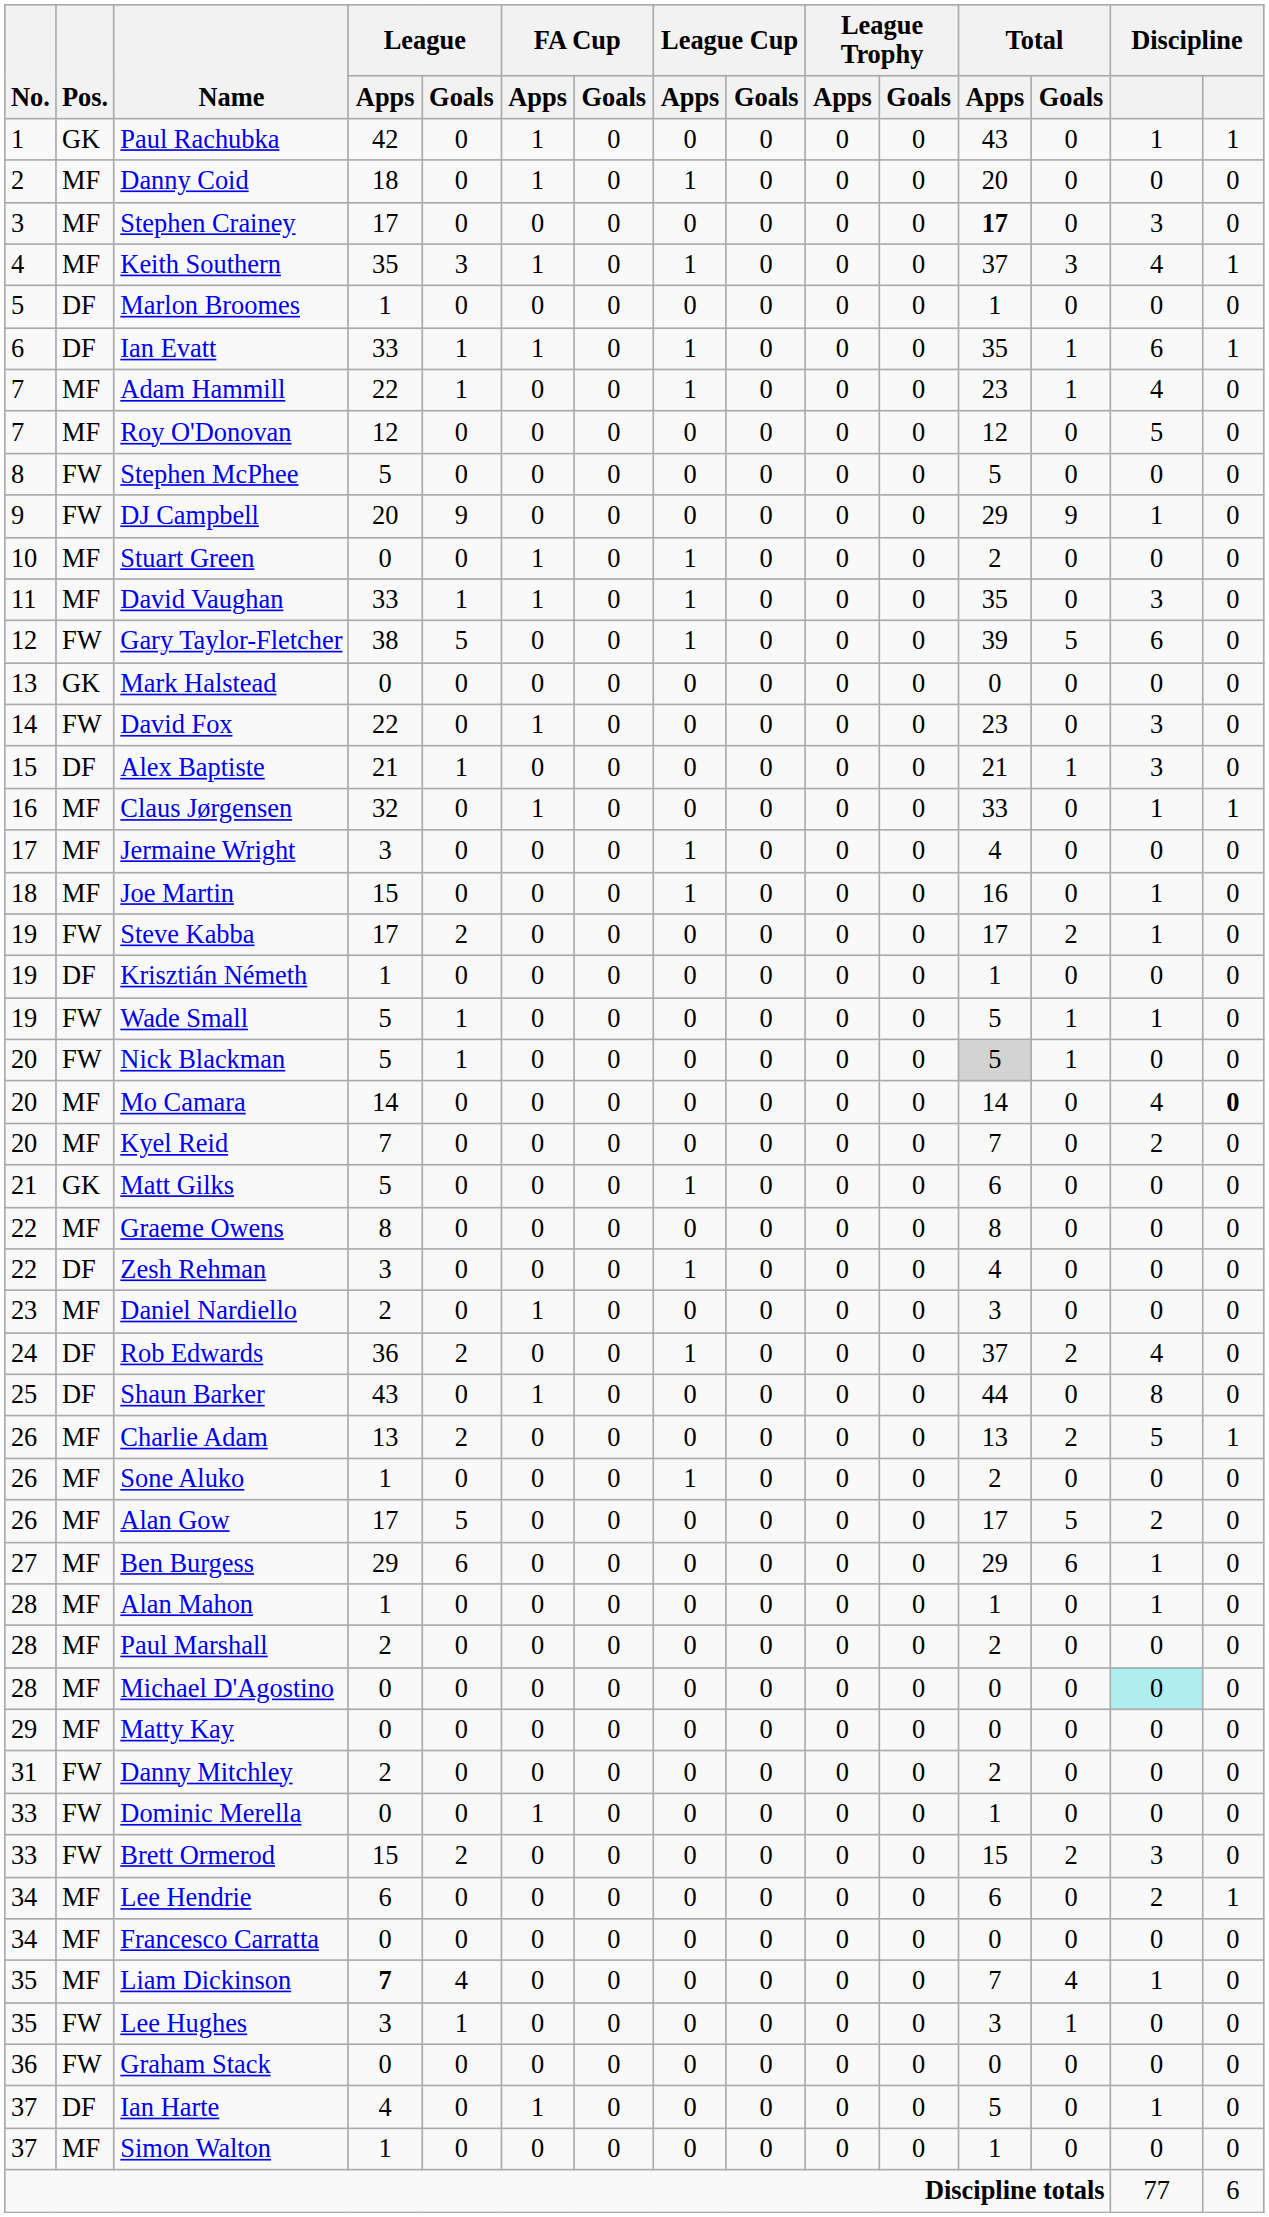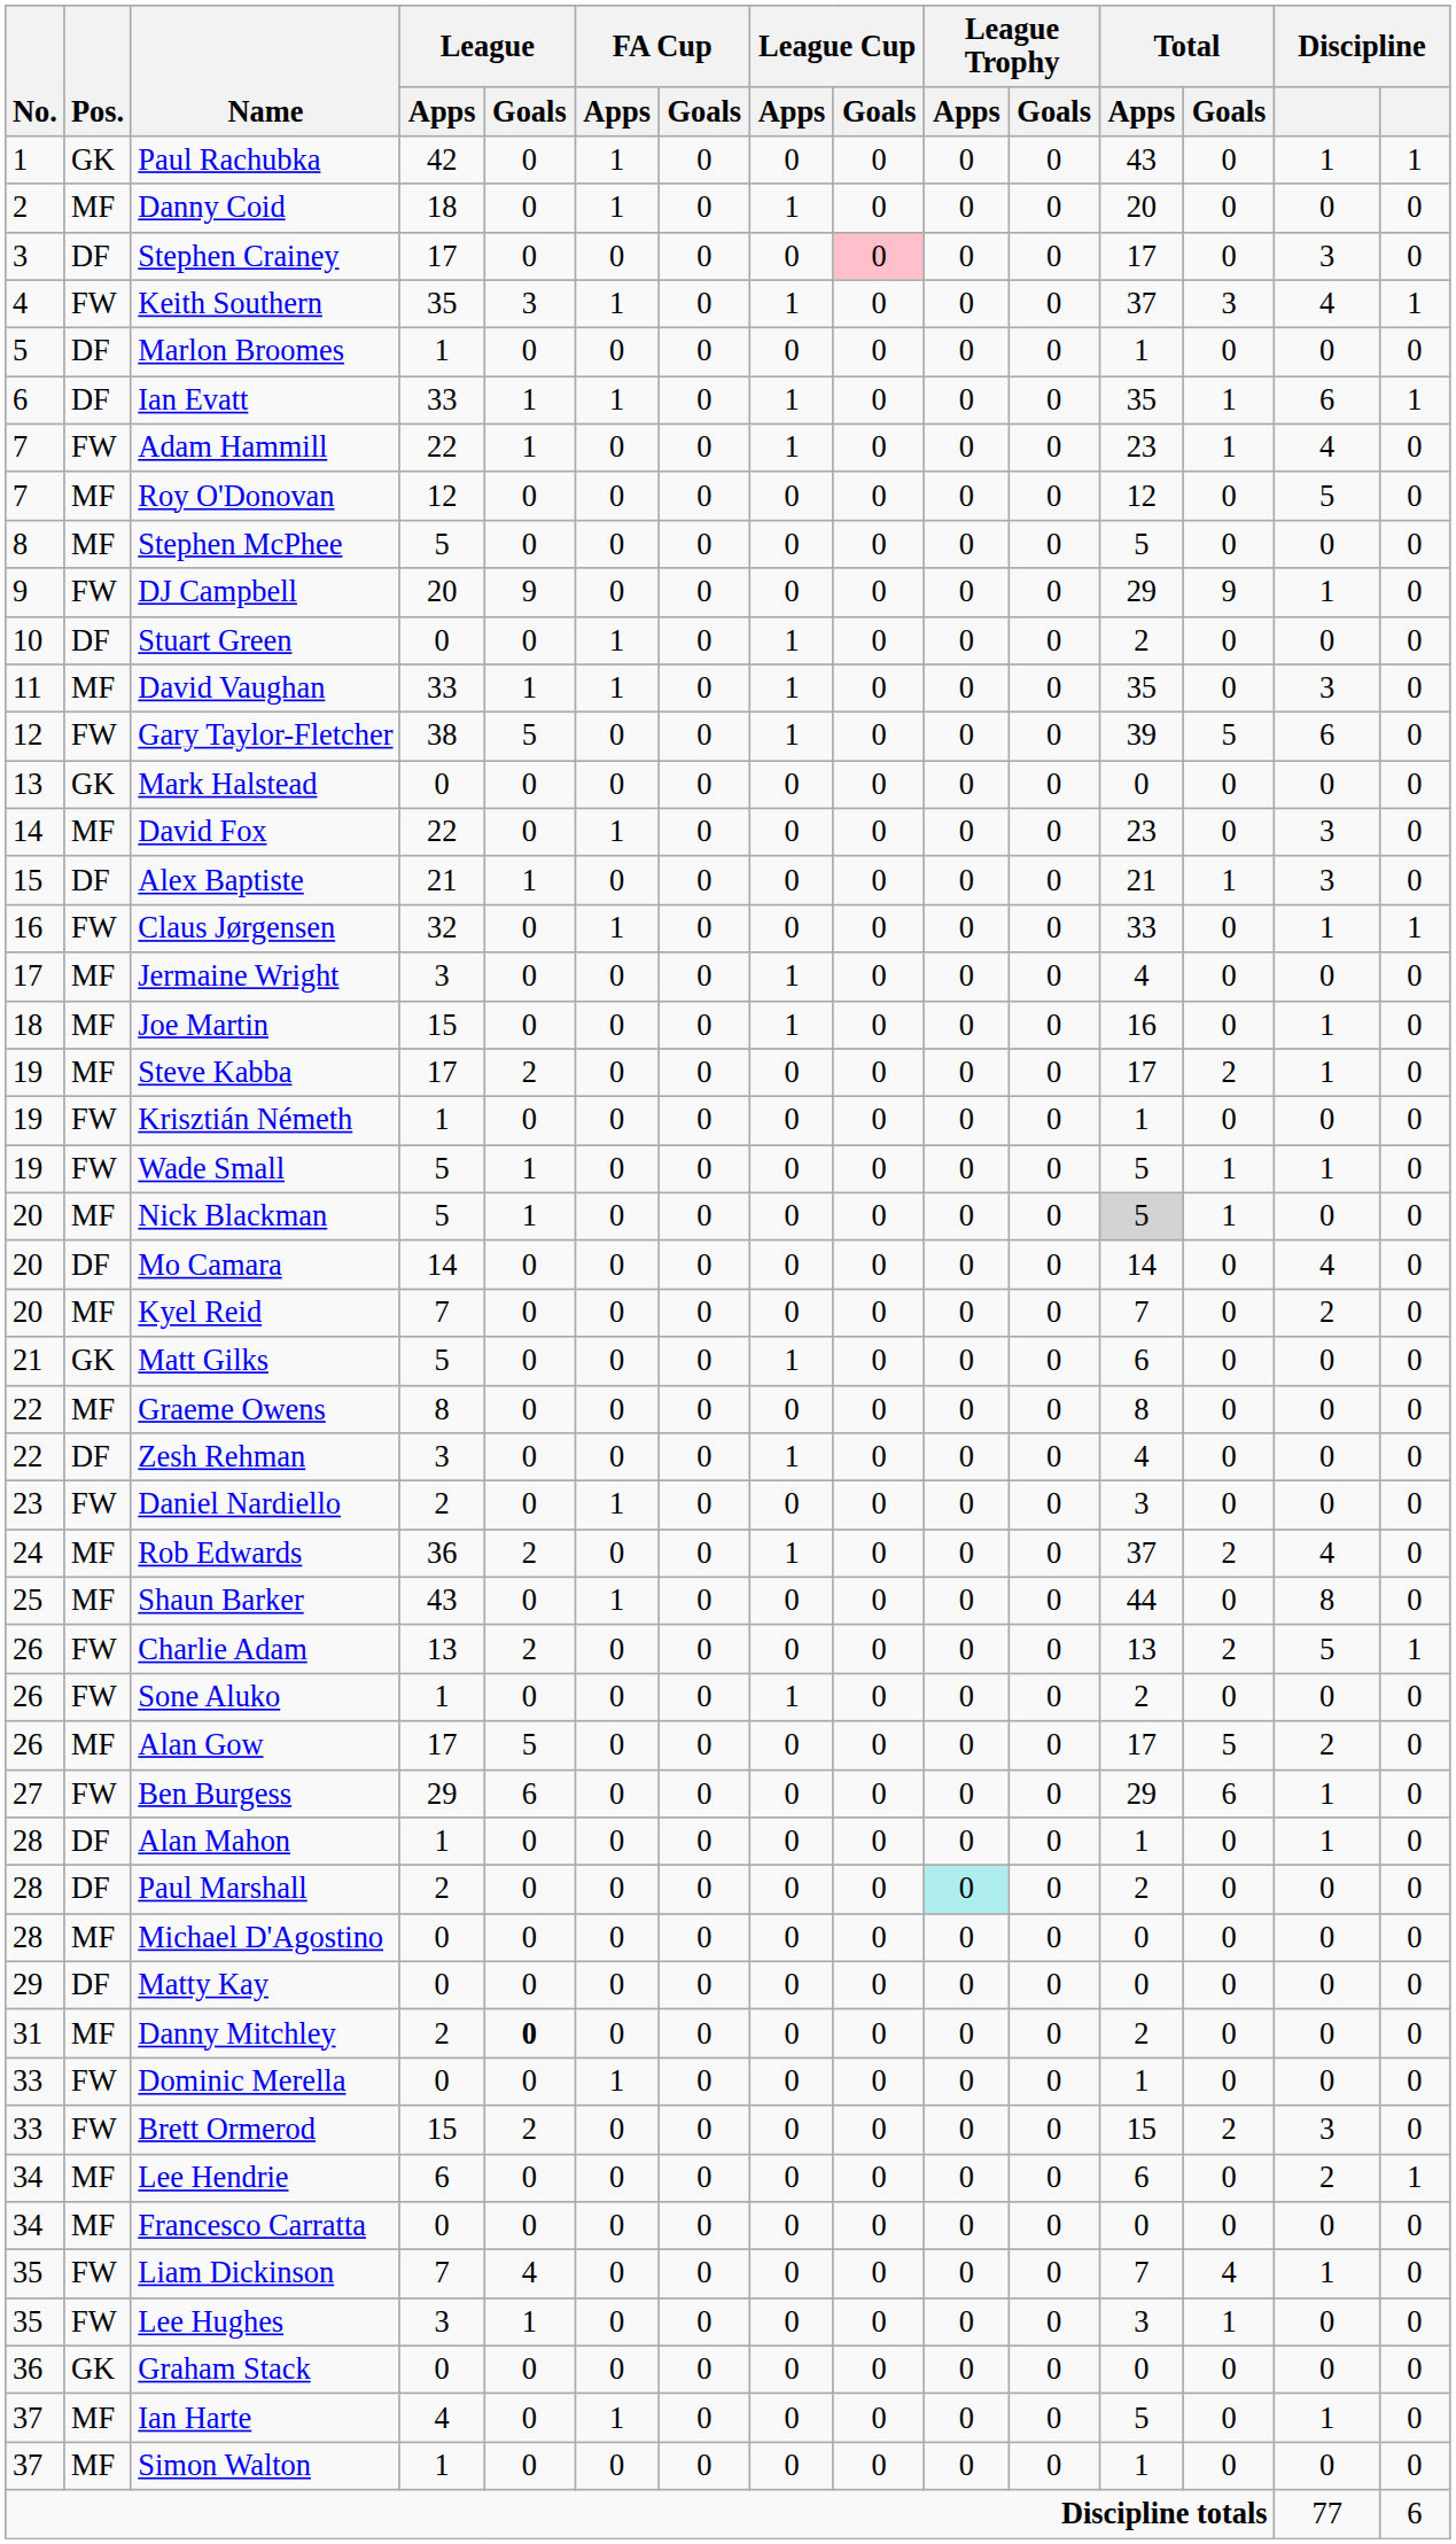Stephen Crainey | Pos.: MF -> DF
Stephen Crainey | League Cup / Goals: no background -> pink background
Stephen Crainey | Total / Apps: bold -> normal
Keith Southern | Pos.: MF -> FW
Adam Hammill | Pos.: MF -> FW
Stephen McPhee | Pos.: FW -> MF
Stuart Green | Pos.: MF -> DF
David Fox | Pos.: FW -> MF
Claus Jørgensen | Pos.: MF -> FW
Steve Kabba | Pos.: FW -> MF
Krisztián Németh | Pos.: DF -> FW
Nick Blackman | Pos.: FW -> MF
Mo Camara | Pos.: MF -> DF
Mo Camara | column 15: bold -> normal
Daniel Nardiello | Pos.: MF -> FW
Rob Edwards | Pos.: DF -> MF
Shaun Barker | Pos.: DF -> MF
Charlie Adam | Pos.: MF -> FW
Sone Aluko | Pos.: MF -> FW
Ben Burgess | Pos.: MF -> FW
Alan Mahon | Pos.: MF -> DF
Paul Marshall | Pos.: MF -> DF
Paul Marshall | League Trophy / Apps: no background -> paleturquoise background
Michael D'Agostino | column 14: paleturquoise background -> no background
Matty Kay | Pos.: MF -> DF
Danny Mitchley | Pos.: FW -> MF
Danny Mitchley | League / Goals: normal -> bold
Liam Dickinson | Pos.: MF -> FW
Liam Dickinson | League / Apps: bold -> normal
Graham Stack | Pos.: FW -> GK
Ian Harte | Pos.: DF -> MF
